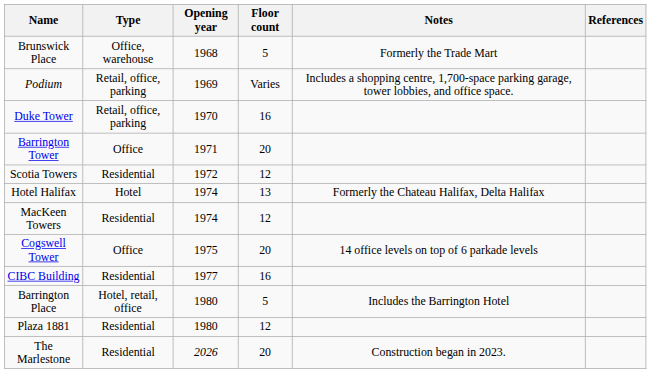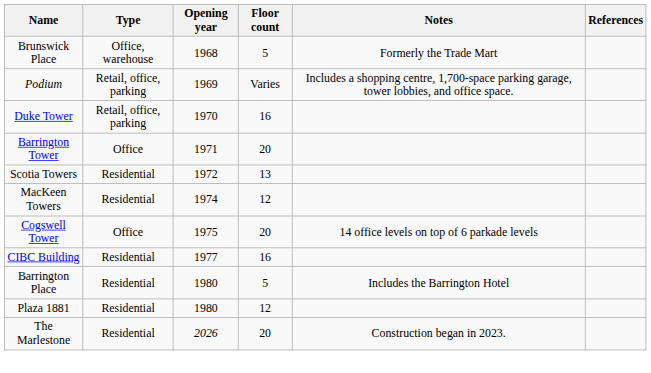Scotia Towers | Floor count: 12 -> 13
- row: Hotel Halifax | Hotel | 1974 | 13 | Formerly the Chateau Halifax, Delta Halifax
Barrington Place | Type: Hotel, retail, office -> Residential
